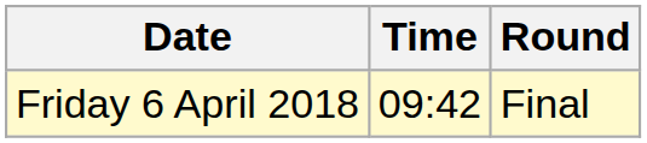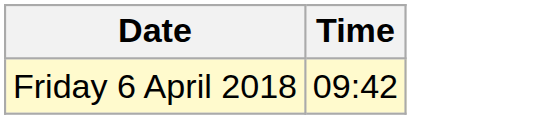- column: Round | Final
